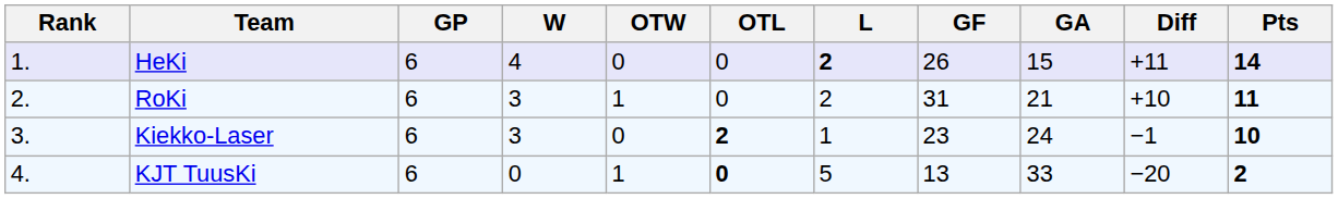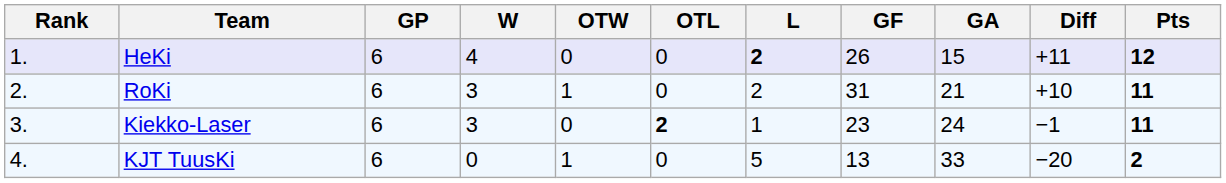HeKi | Pts: 14 -> 12
Kiekko-Laser | Pts: 10 -> 11
KJT TuusKi | OTL: bold -> normal
